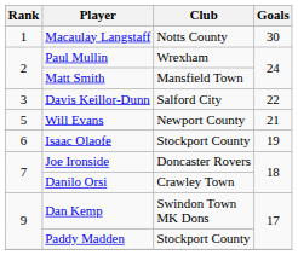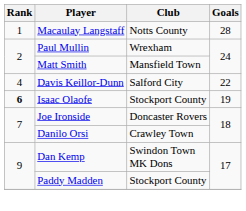Macaulay Langstaff | Goals: 30 -> 28
Davis Keillor-Dunn | Rank: 3 -> 4
- row: 5 | Will Evans | Newport County | 21
Isaac Olaofe | Rank: normal -> bold
